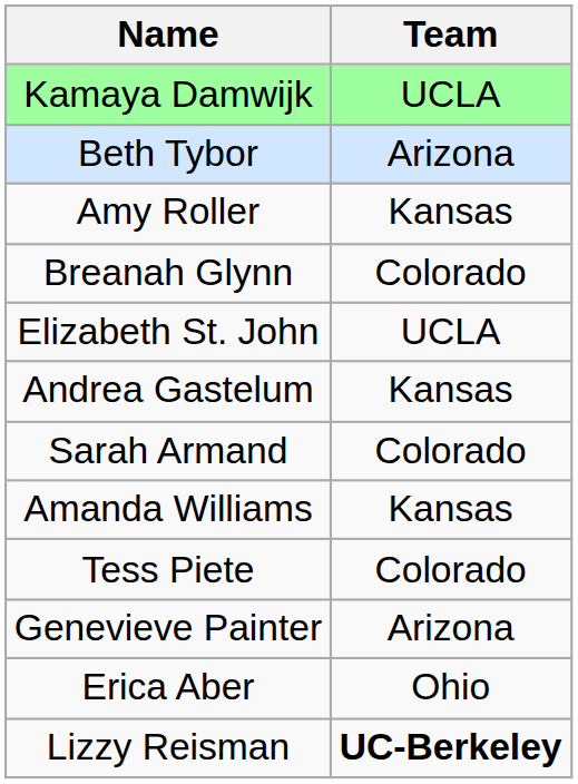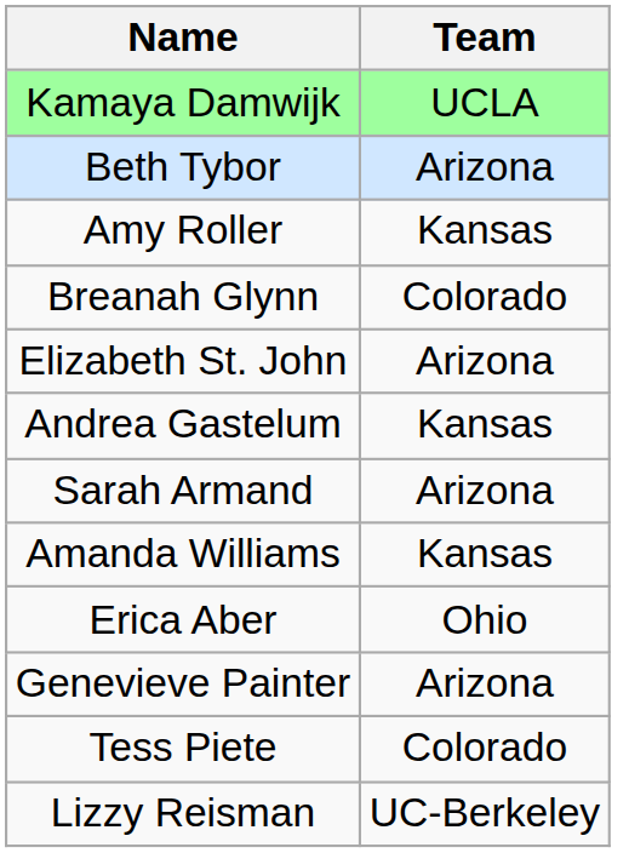Elizabeth St. John | Team: UCLA -> Arizona
Sarah Armand | Team: Colorado -> Arizona
rows swapped: Tess Piete <-> Erica Aber
Lizzy Reisman | Team: bold -> normal
